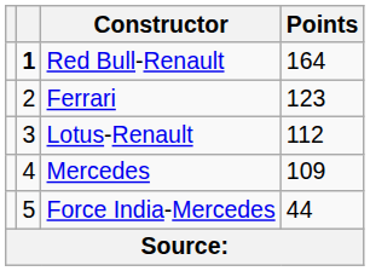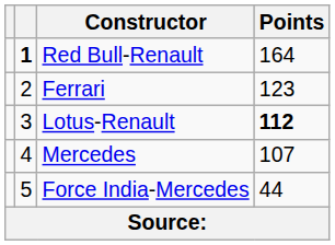Lotus-Renault | Points: normal -> bold
Mercedes | Points: 109 -> 107
